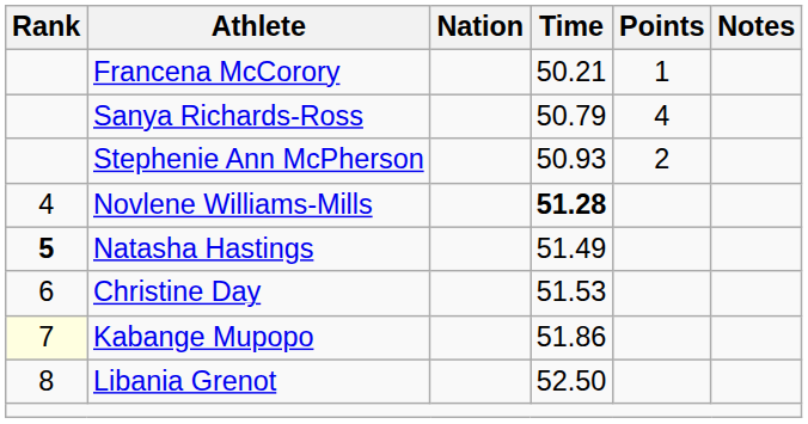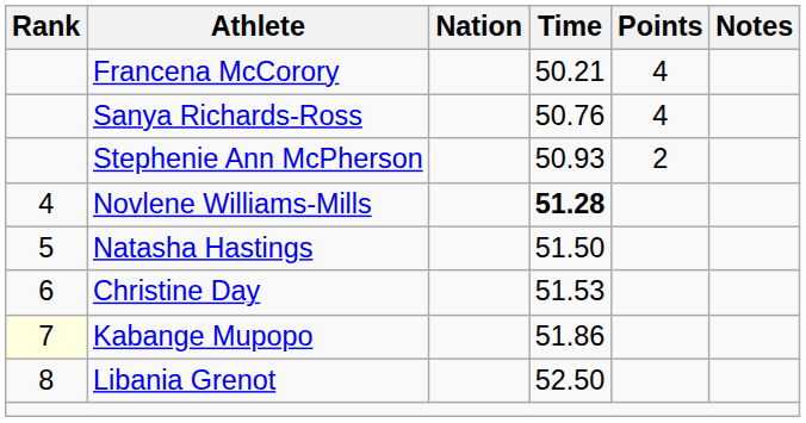Francena McCorory | Points: 1 -> 4
Sanya Richards-Ross | Time: 50.79 -> 50.76
Natasha Hastings | Rank: bold -> normal
Natasha Hastings | Time: 51.49 -> 51.50
